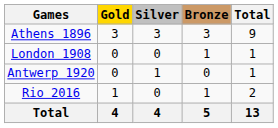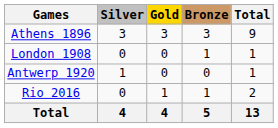columns swapped: Gold <-> Silver
